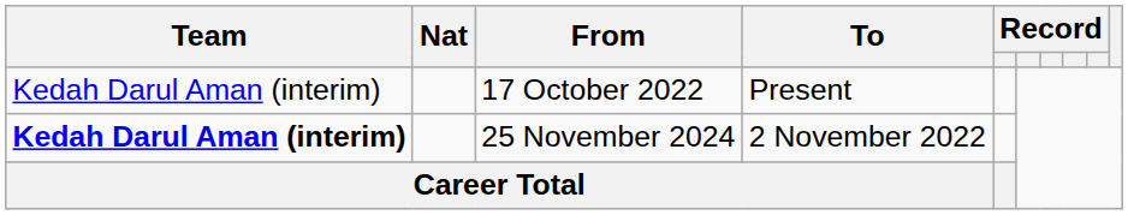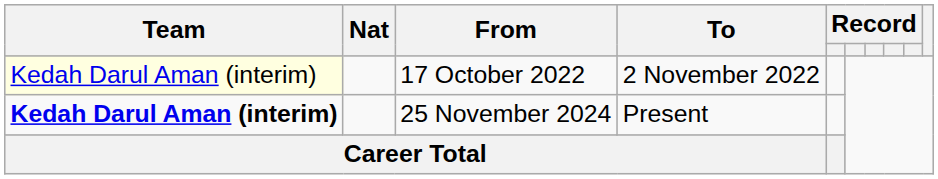17 October 2022 | Team: no background -> lightyellow background
17 October 2022 | To: Present -> 2 November 2022
25 November 2024 | To: 2 November 2022 -> Present
